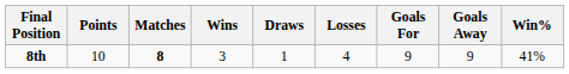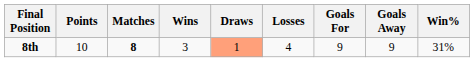8th | Draws: no background -> lightsalmon background
8th | Win%: 41% -> 31%
